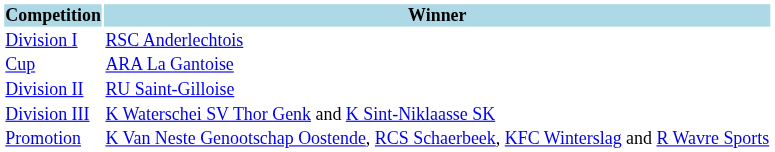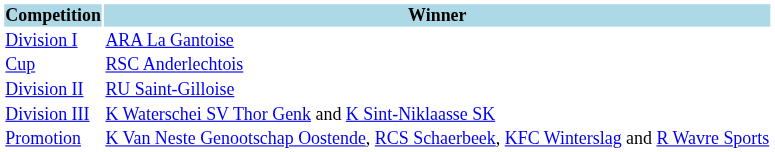Division I | Winner: RSC Anderlechtois -> ARA La Gantoise
Cup | Winner: ARA La Gantoise -> RSC Anderlechtois
